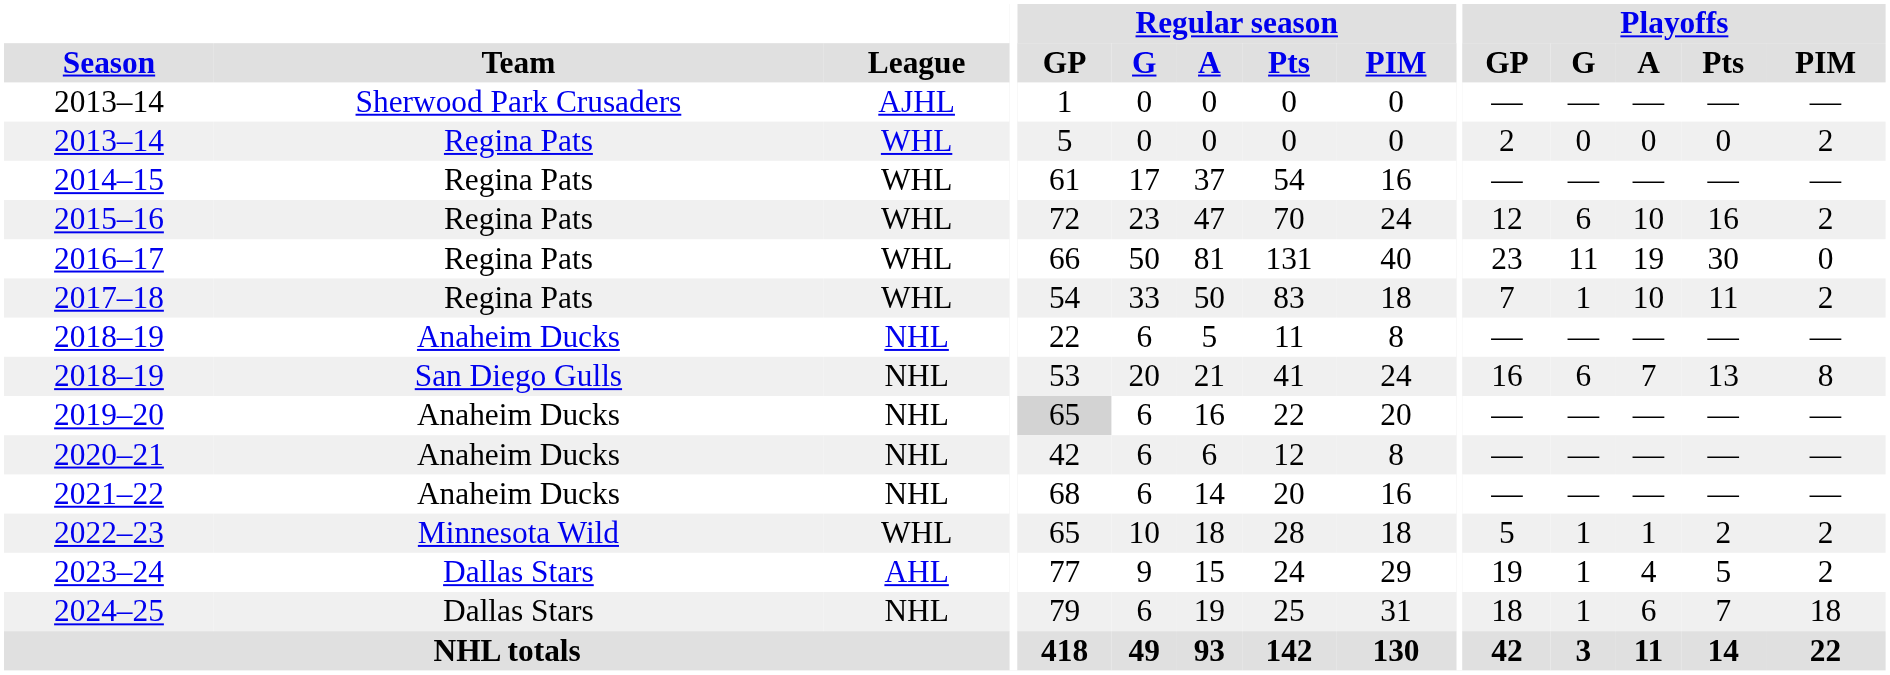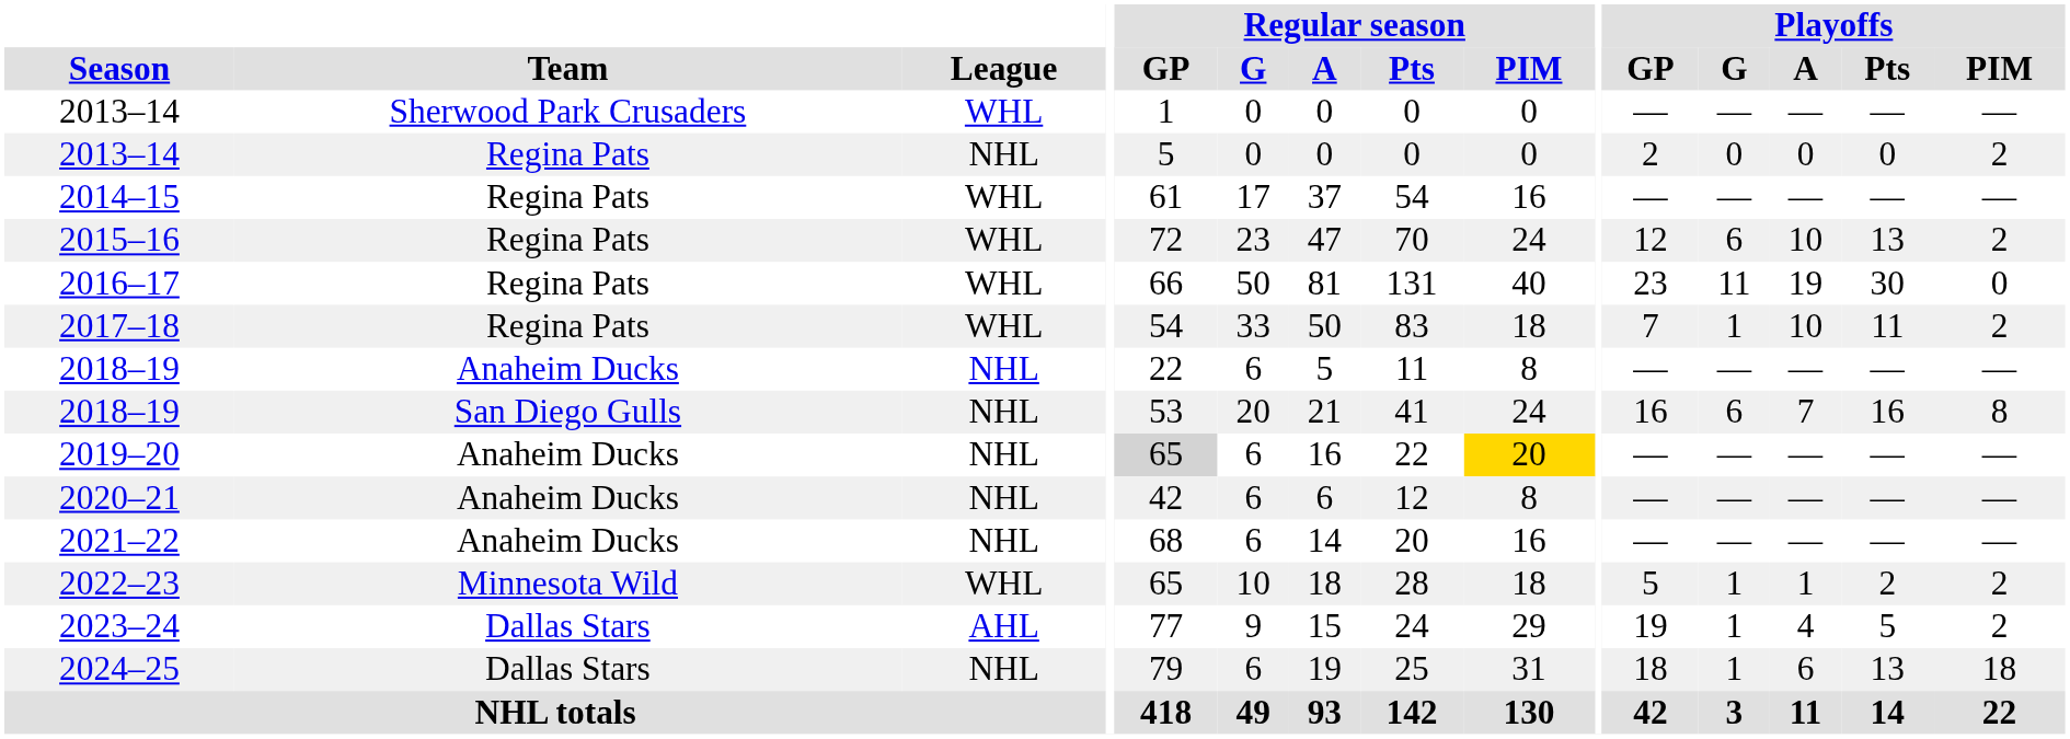2013–14 / Sherwood Park Crusaders | League: AJHL -> WHL
2013–14 / Regina Pats | League: WHL -> NHL
2015–16 | Playoffs / Pts: 16 -> 13
2018–19 / San Diego Gulls | Playoffs / Pts: 13 -> 16
2019–20 | Regular season / PIM: no background -> gold background
2024–25 | Playoffs / Pts: 7 -> 13
